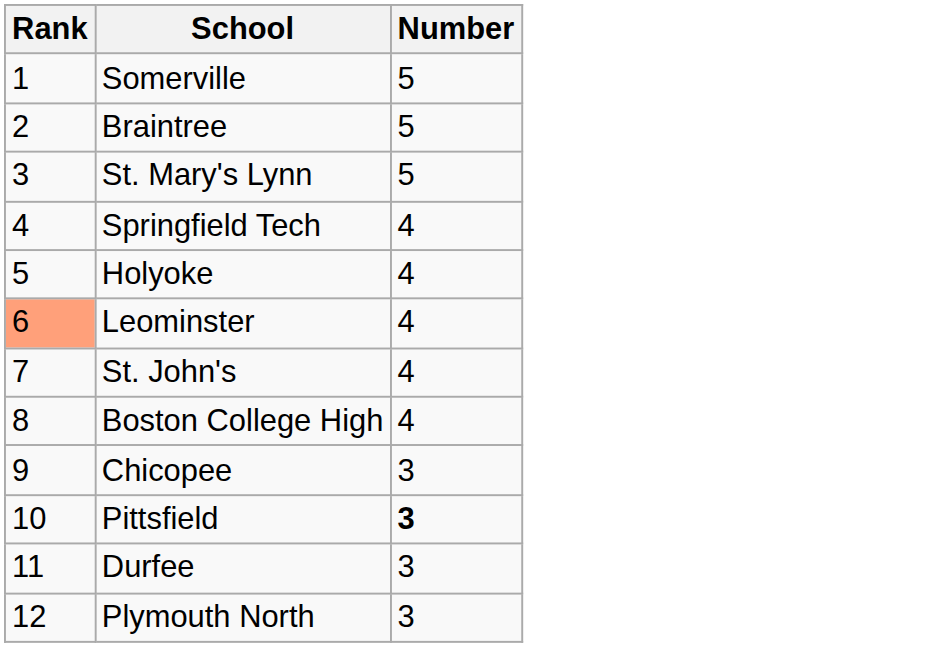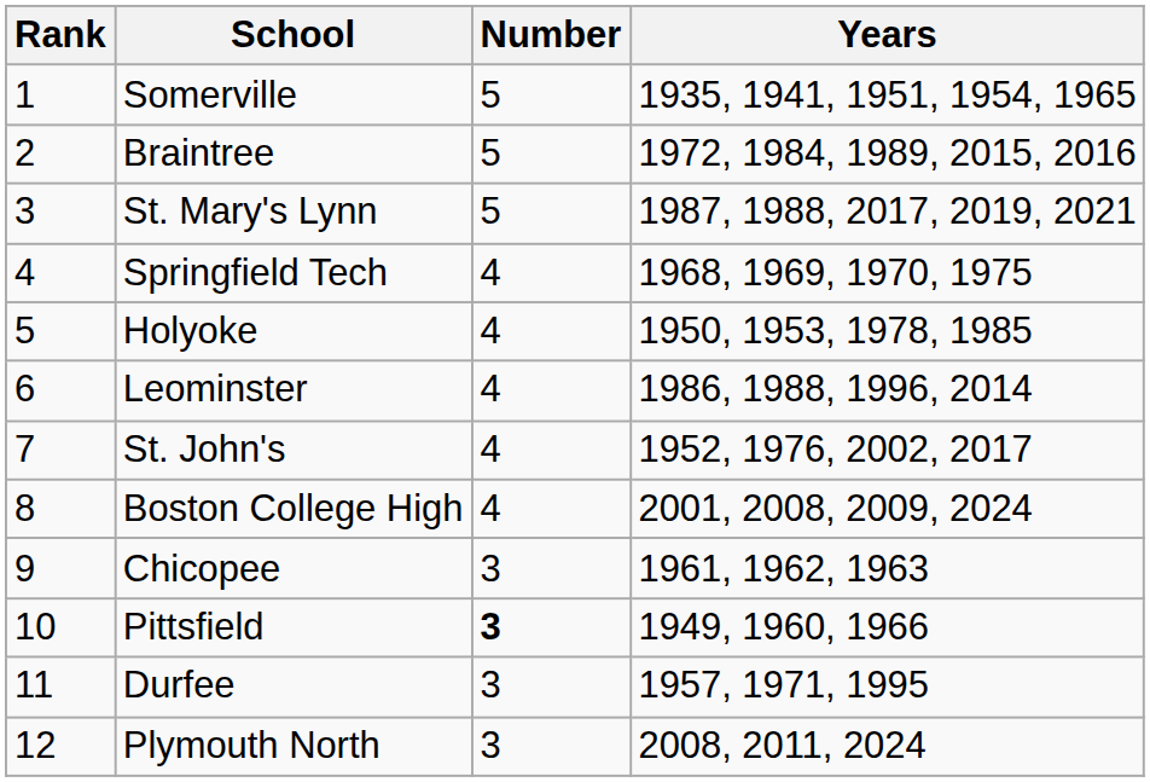+ column: Years | 1935, 1941, 1951, 1954, 1965 | 1972, 1984, 1989, 2015, 2016 | 1987, 1988, 2017, 2019, 2021 | 1968, 1969, 1970, 1975 | 1950, 1953, 1978, 1985 | 1986, 1988, 1996, 2014 | 1952, 1976, 2002, 2017 | 2001, 2008, 2009, 2024 | 1961, 1962, 1963 | 1949, 1960, 1966 | 1957, 1971, 1995 | 2008, 2011, 2024
Leominster | Rank: lightsalmon background -> no background
